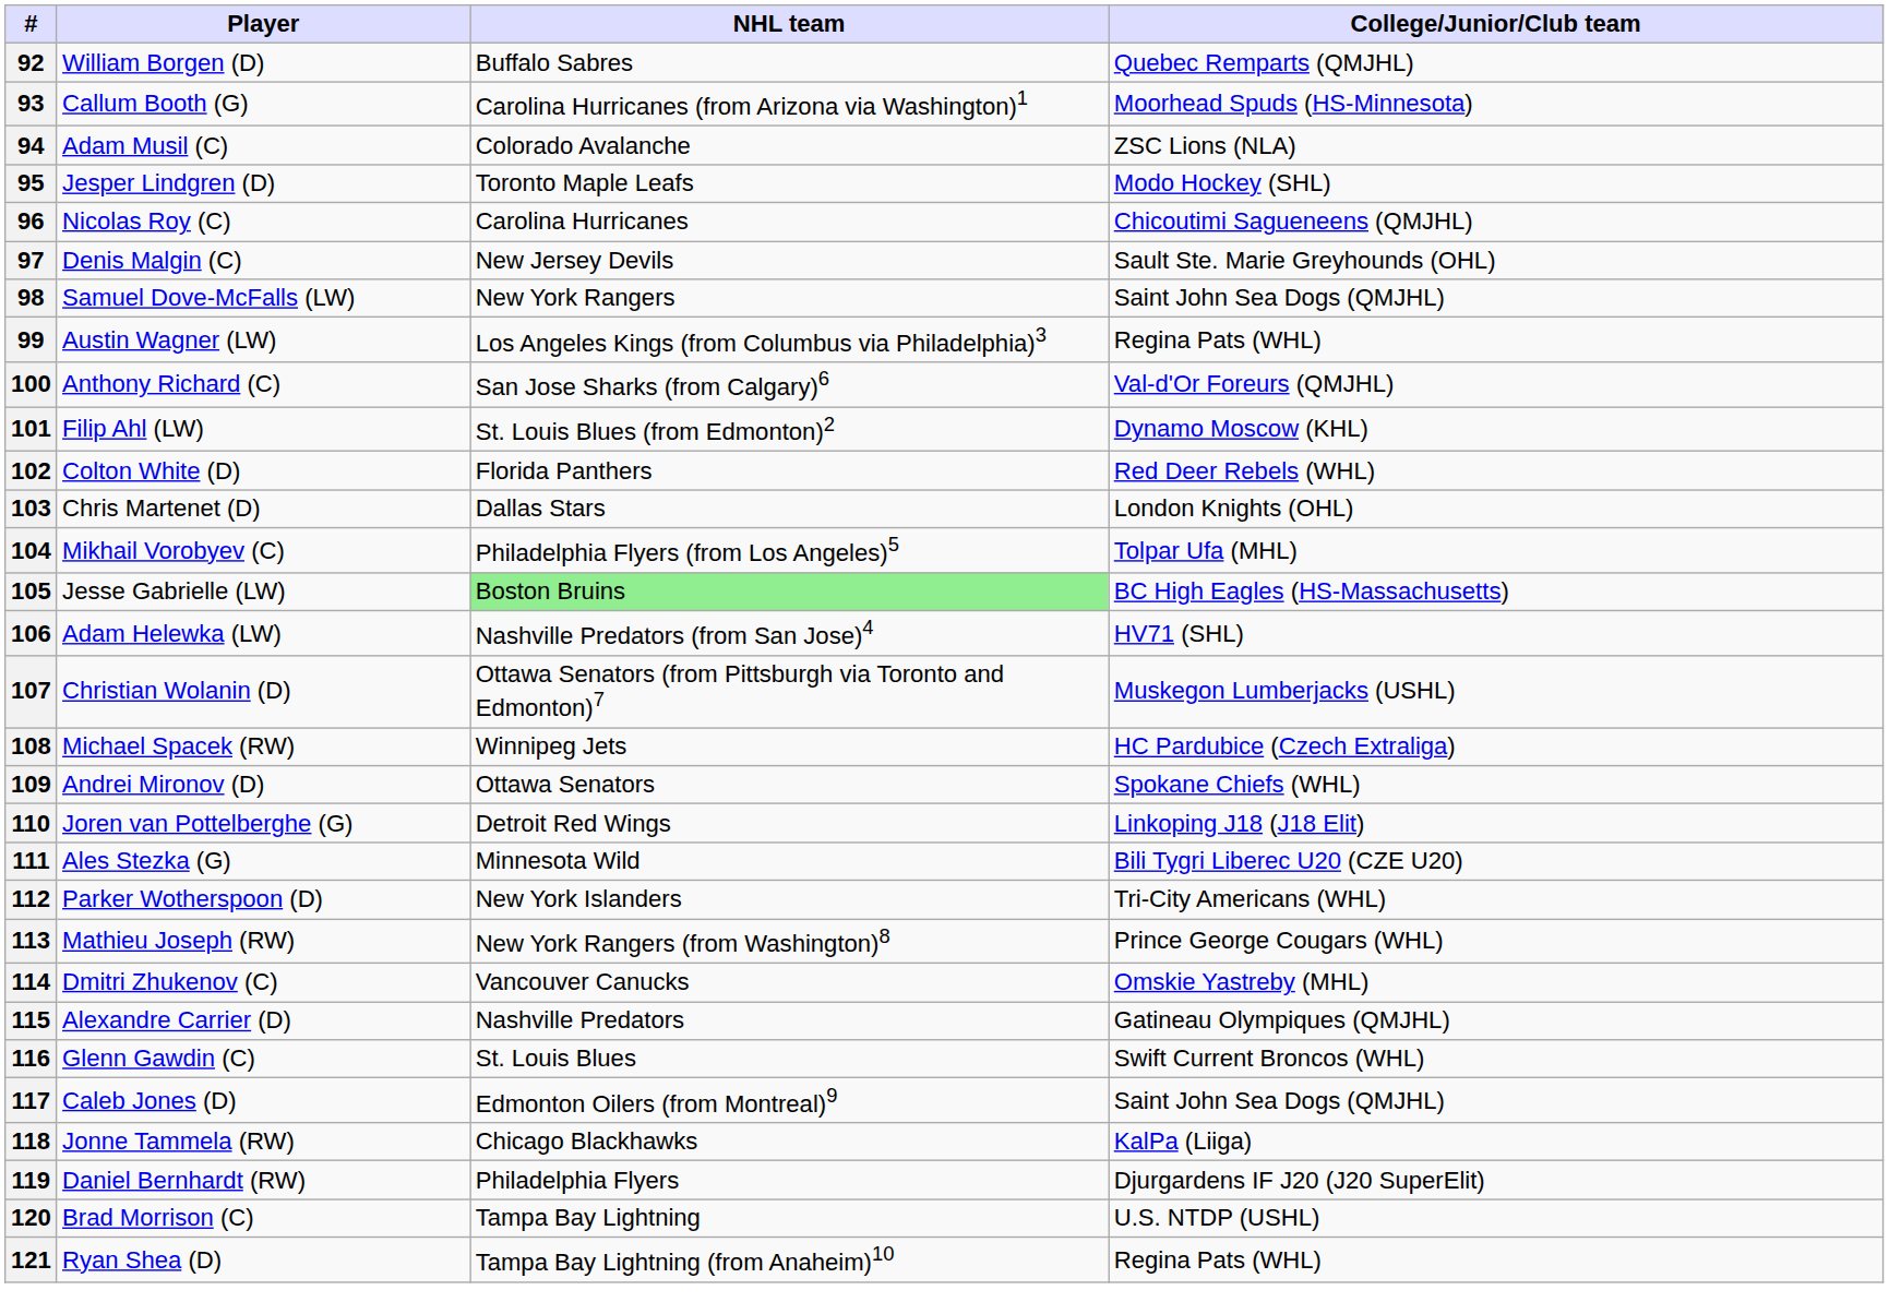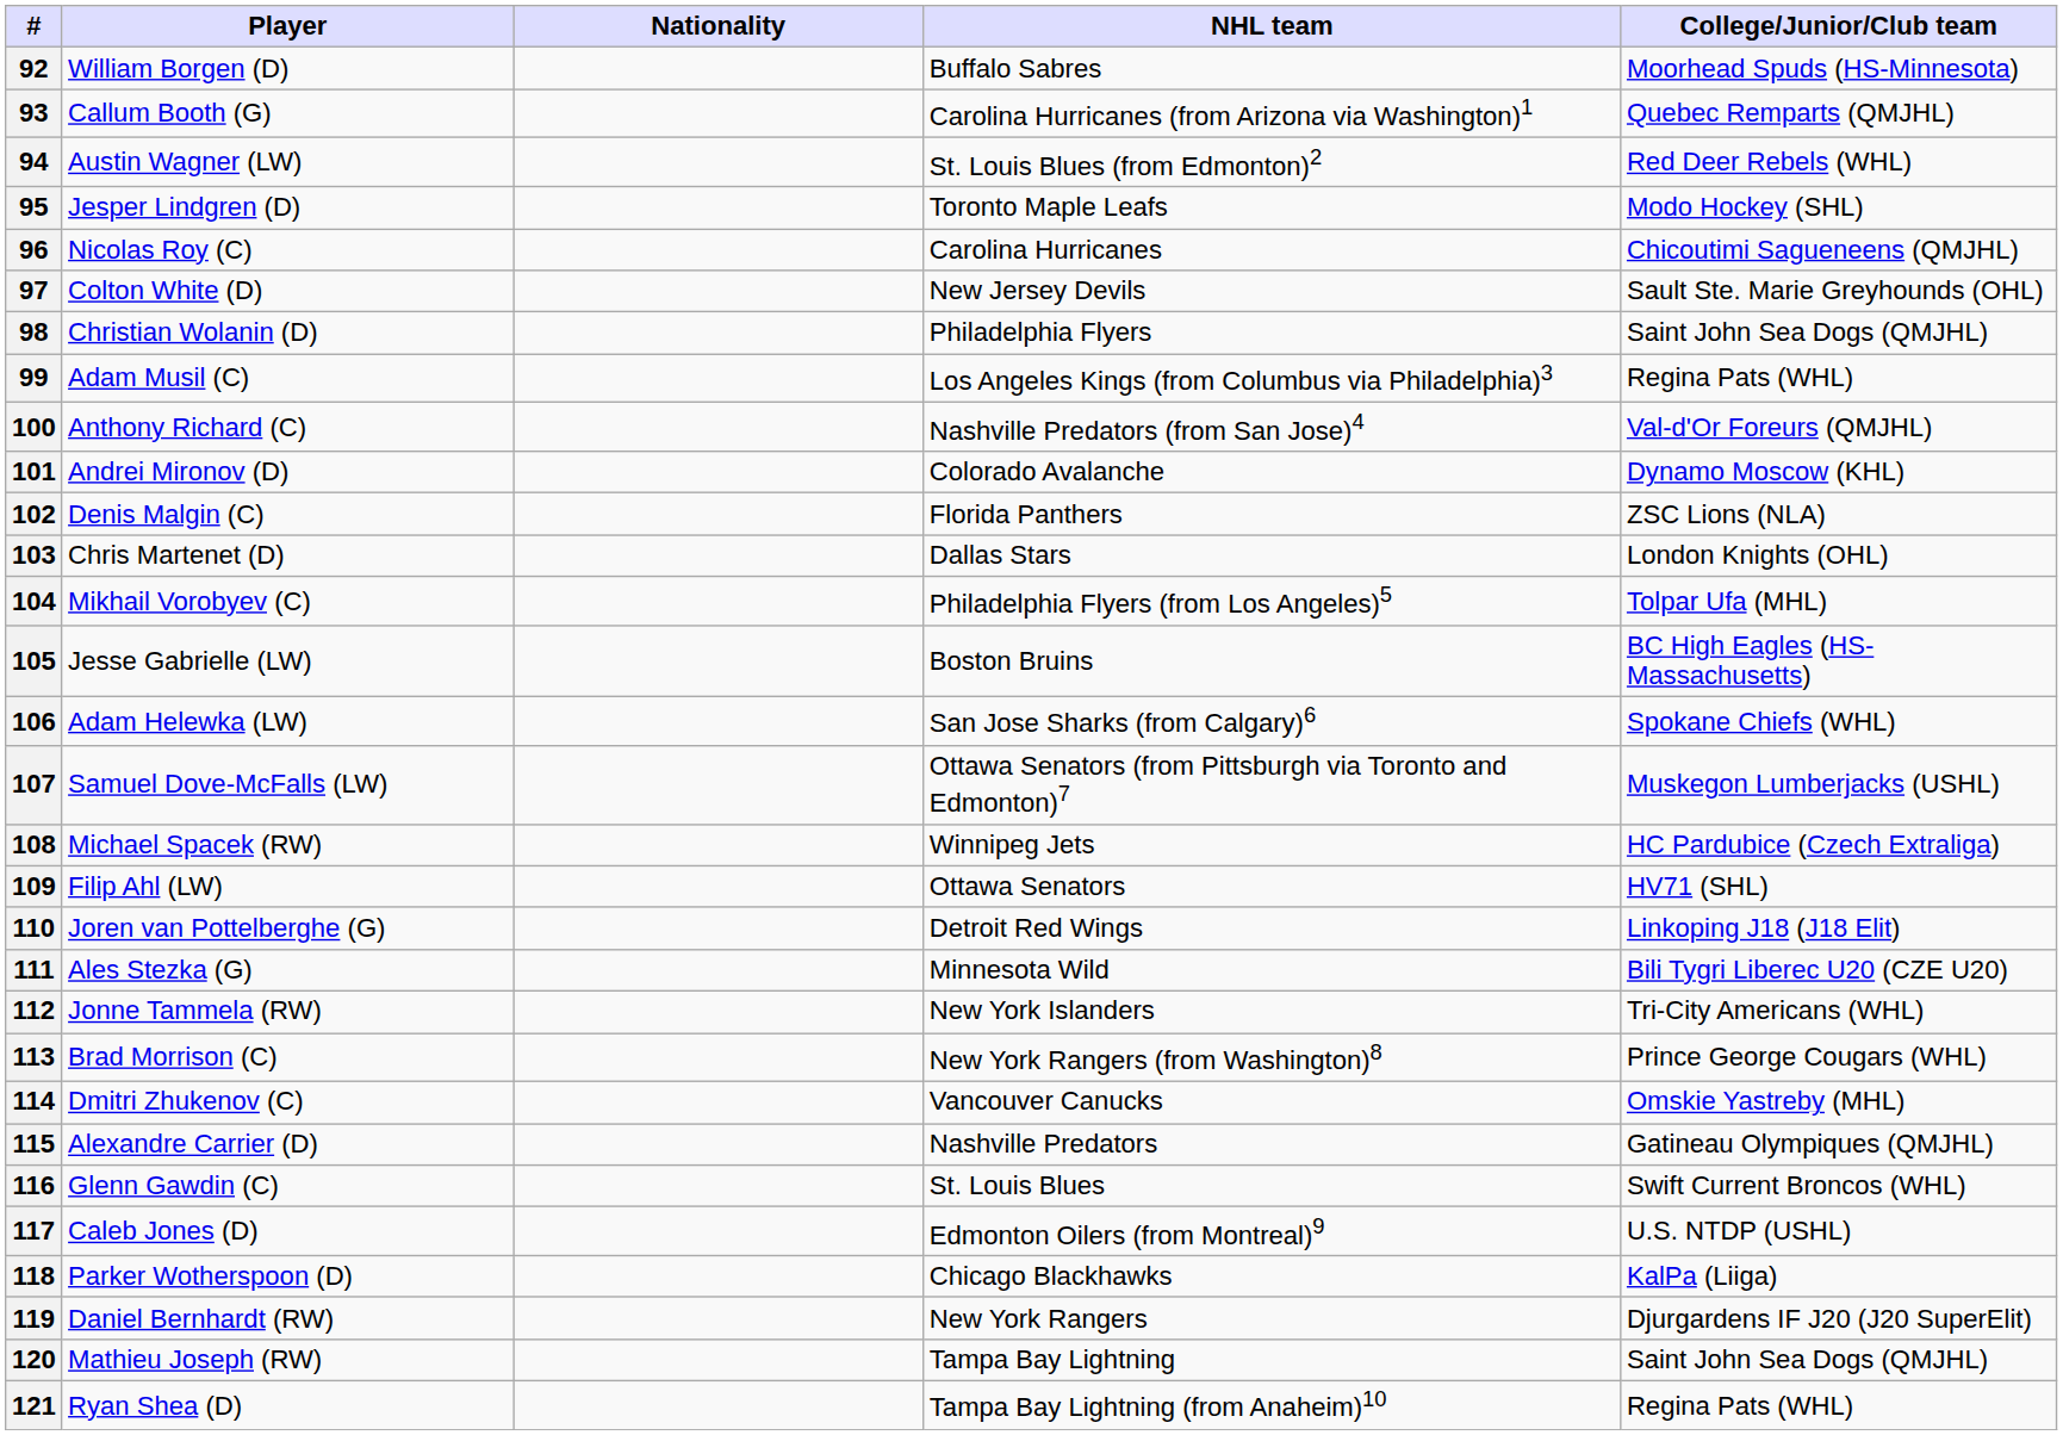+ column: Nationality
92 | College/Junior/Club team: Quebec Remparts (QMJHL) -> Moorhead Spuds (HS-Minnesota)
93 | College/Junior/Club team: Moorhead Spuds (HS-Minnesota) -> Quebec Remparts (QMJHL)
94 | Player: Adam Musil (C) -> Austin Wagner (LW)
94 | NHL team: Colorado Avalanche -> St. Louis Blues (from Edmonton)2
94 | College/Junior/Club team: ZSC Lions (NLA) -> Red Deer Rebels (WHL)
97 | Player: Denis Malgin (C) -> Colton White (D)
98 | Player: Samuel Dove-McFalls (LW) -> Christian Wolanin (D)
98 | NHL team: New York Rangers -> Philadelphia Flyers
99 | Player: Austin Wagner (LW) -> Adam Musil (C)
100 | NHL team: San Jose Sharks (from Calgary)6 -> Nashville Predators (from San Jose)4
101 | Player: Filip Ahl (LW) -> Andrei Mironov (D)
101 | NHL team: St. Louis Blues (from Edmonton)2 -> Colorado Avalanche
102 | Player: Colton White (D) -> Denis Malgin (C)
102 | College/Junior/Club team: Red Deer Rebels (WHL) -> ZSC Lions (NLA)
105 | NHL team: lightgreen background -> no background
106 | NHL team: Nashville Predators (from San Jose)4 -> San Jose Sharks (from Calgary)6
106 | College/Junior/Club team: HV71 (SHL) -> Spokane Chiefs (WHL)
107 | Player: Christian Wolanin (D) -> Samuel Dove-McFalls (LW)
109 | Player: Andrei Mironov (D) -> Filip Ahl (LW)
109 | College/Junior/Club team: Spokane Chiefs (WHL) -> HV71 (SHL)
112 | Player: Parker Wotherspoon (D) -> Jonne Tammela (RW)
113 | Player: Mathieu Joseph (RW) -> Brad Morrison (C)
117 | College/Junior/Club team: Saint John Sea Dogs (QMJHL) -> U.S. NTDP (USHL)
118 | Player: Jonne Tammela (RW) -> Parker Wotherspoon (D)
119 | NHL team: Philadelphia Flyers -> New York Rangers
120 | Player: Brad Morrison (C) -> Mathieu Joseph (RW)
120 | College/Junior/Club team: U.S. NTDP (USHL) -> Saint John Sea Dogs (QMJHL)
